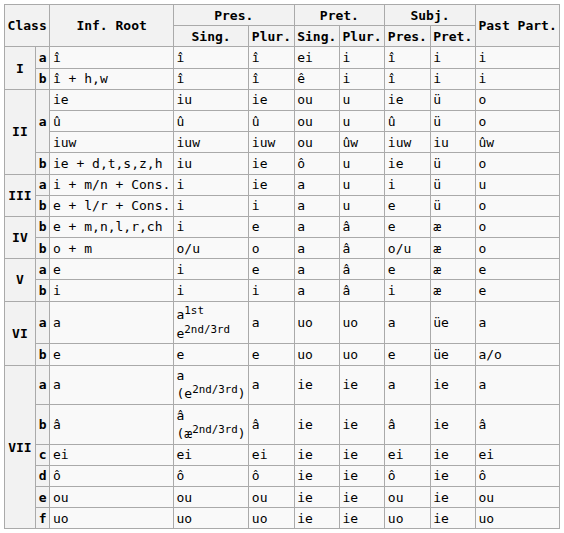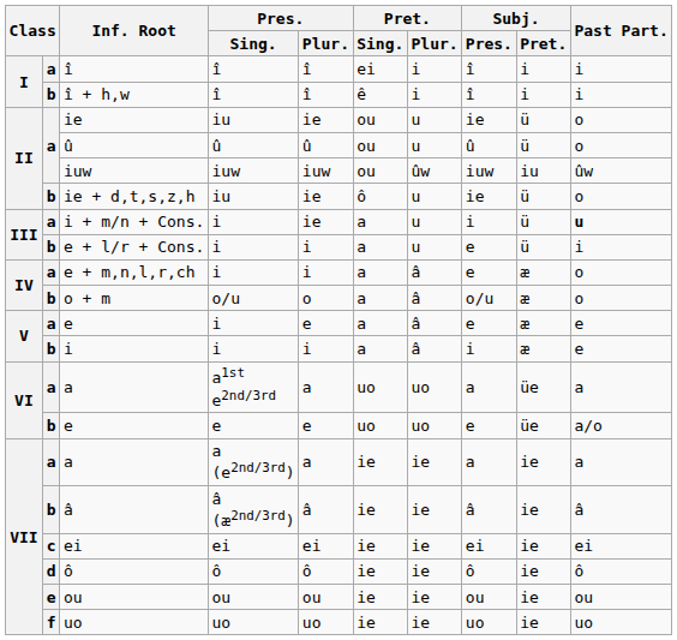i + m/n + Cons. | Past Part.: normal -> bold
e + l/r + Cons. | Past Part.: o -> i
e + m,n,l,r,ch | column 2: b -> a
e + m,n,l,r,ch | Pres. / Plur.: e -> i
